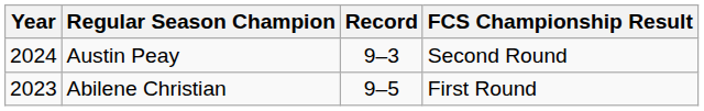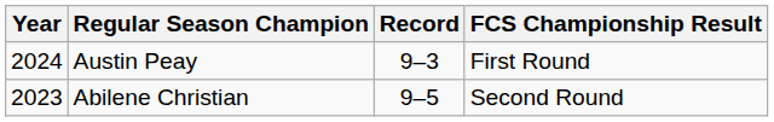Austin Peay | FCS Championship Result: Second Round -> First Round
Abilene Christian | FCS Championship Result: First Round -> Second Round
